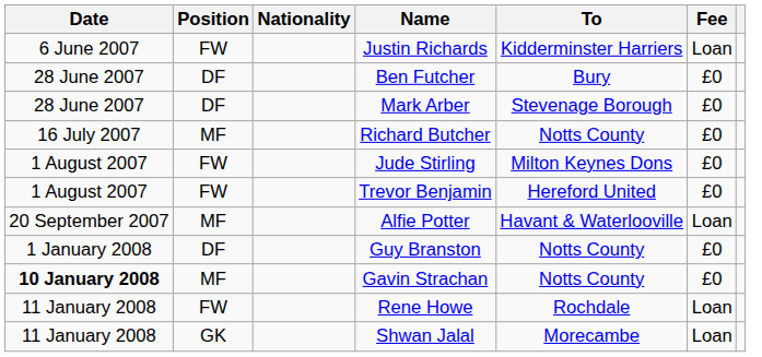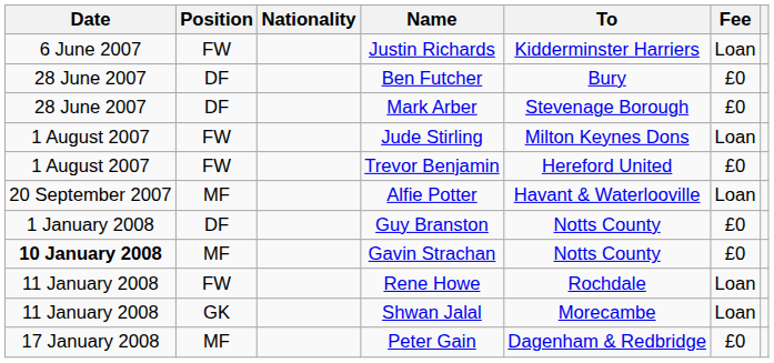- row: 16 July 2007 | MF | Richard Butcher | Notts County | £0
Jude Stirling | Fee: £0 -> Loan
+ row: 17 January 2008 | MF | Peter Gain | Dagenham & Redbridge | £0
